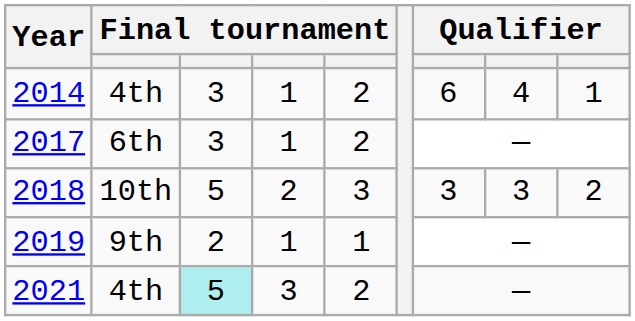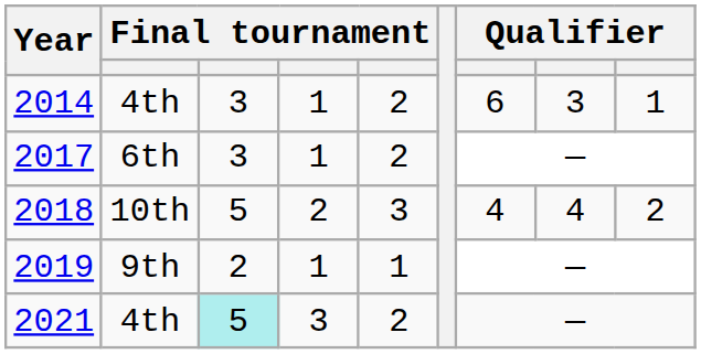2014 | column 8: 4 -> 3
2018 | column 7: 3 -> 4
2018 | column 8: 3 -> 4
